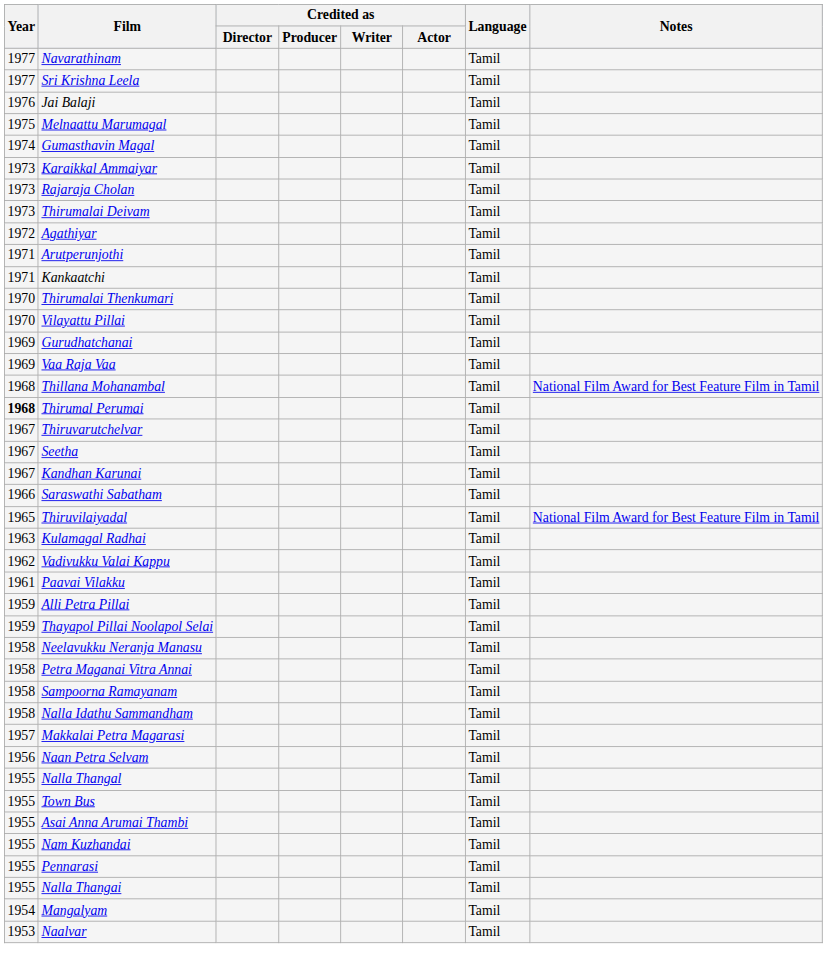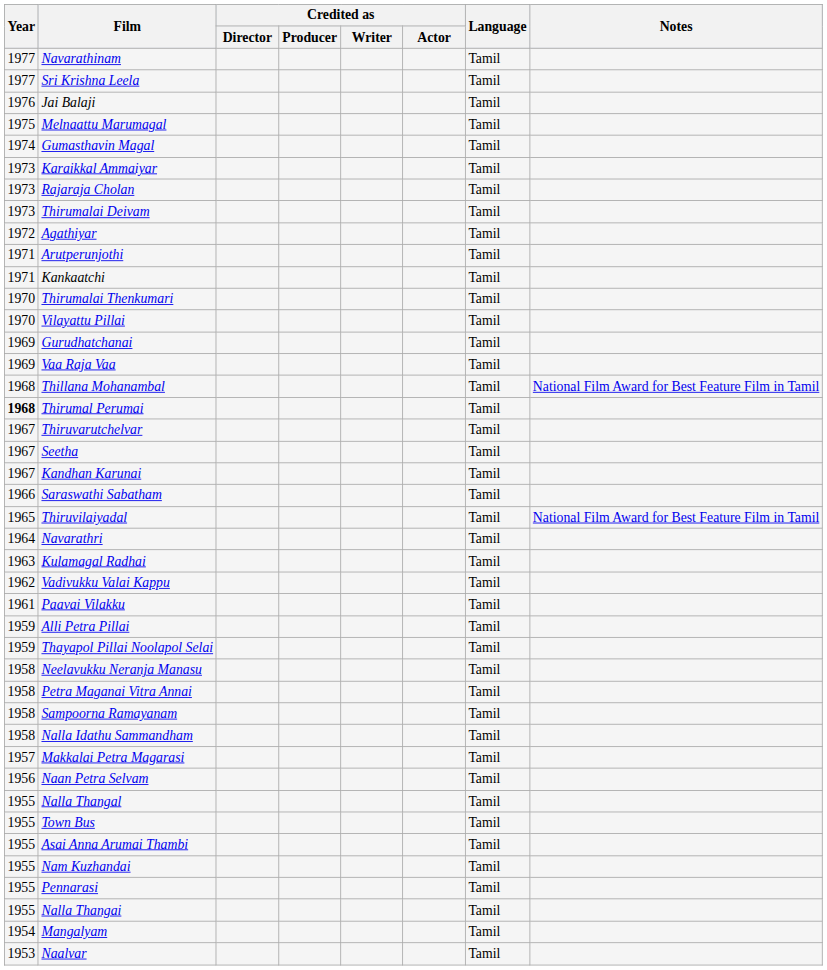+ row: 1964 | Navarathri | Tamil
